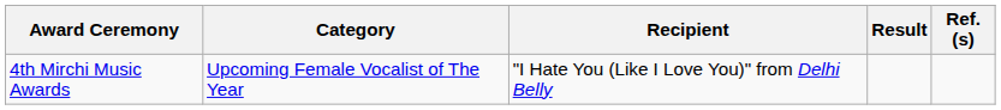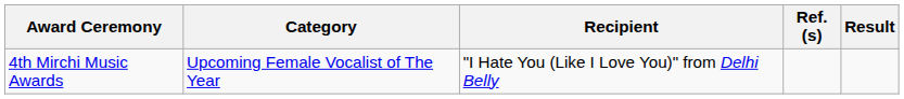columns swapped: Result <-> Ref.(s)
